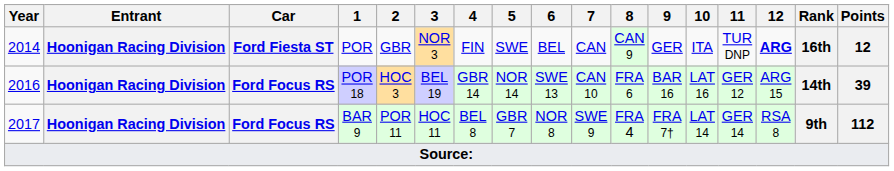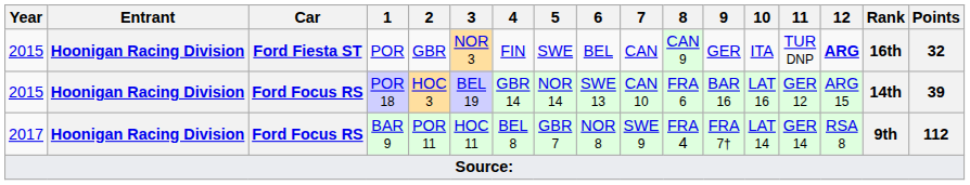POR | Year: 2014 -> 2015
POR | Points: 12 -> 32
POR 18 | Year: 2016 -> 2015
